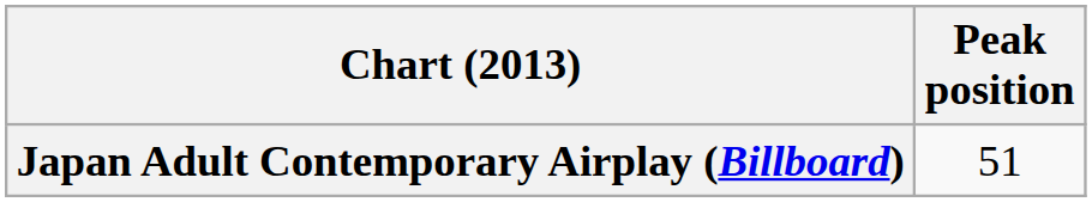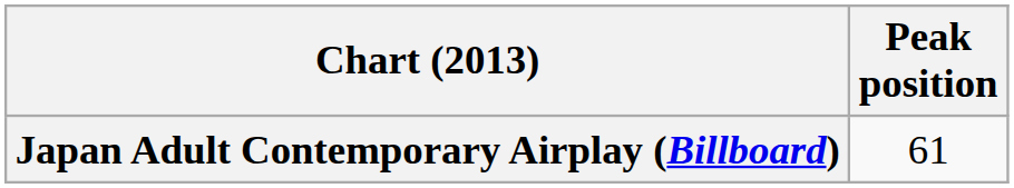Japan Adult Contemporary Airplay (Billboard) | Peak position: 51 -> 61
